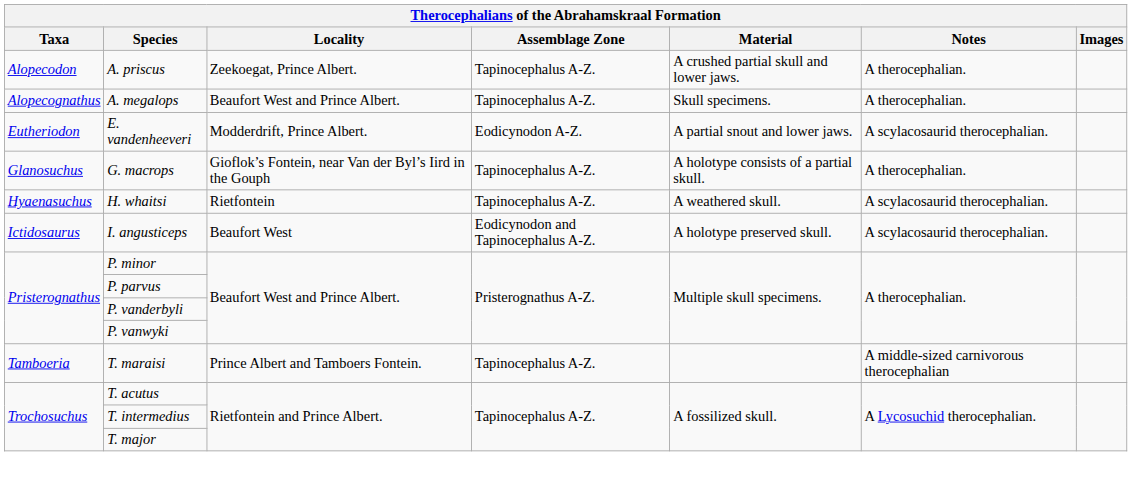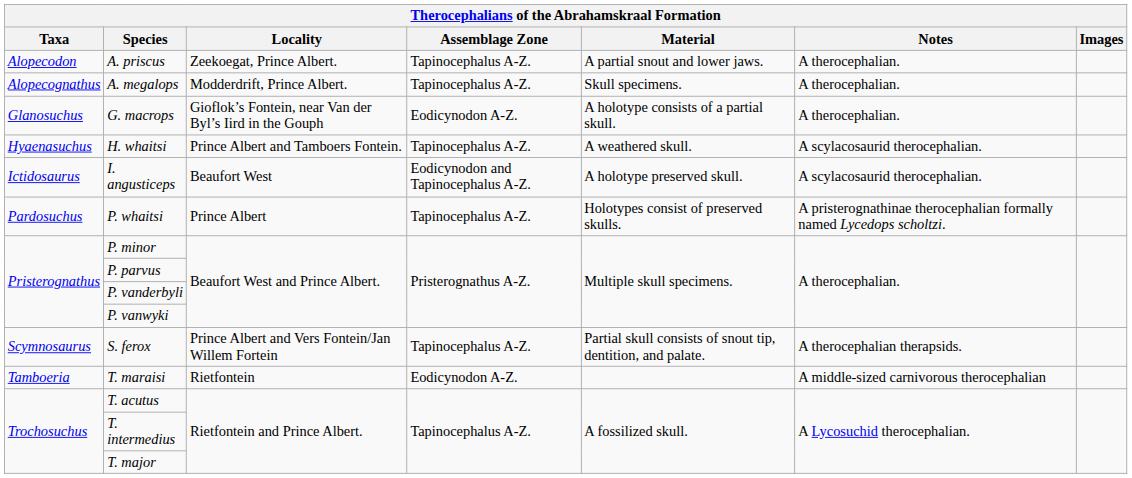A. priscus | Material: A crushed partial skull and lower jaws. -> A partial snout and lower jaws.
A. megalops | Locality: Beaufort West and Prince Albert. -> Modderdrift, Prince Albert.
- row: Eutheriodon | E. vandenheeveri | Modderdrift, Prince Albert. | Eodicynodon A-Z. | A partial snout and lower jaws. | A scylacosaurid therocephalian.
G. macrops | Assemblage Zone: Tapinocephalus A-Z. -> Eodicynodon A-Z.
H. whaitsi | Locality: Rietfontein -> Prince Albert and Tamboers Fontein.
+ row: Pardosuchus | P. whaitsi | Prince Albert | Tapinocephalus A-Z. | Holotypes consist of preserved skulls. | A pristerognathinae therocephalian formally named Lycedops scholtzi.
+ row: Scymnosaurus | S. ferox | Prince Albert and Vers Fontein/Jan Willem Fortein | Tapinocephalus A-Z. | Partial skull consists of snout tip, dentition, and palate. | A therocephalian therapsids.
T. maraisi | Locality: Prince Albert and Tamboers Fontein. -> Rietfontein
T. maraisi | Assemblage Zone: Tapinocephalus A-Z. -> Eodicynodon A-Z.
